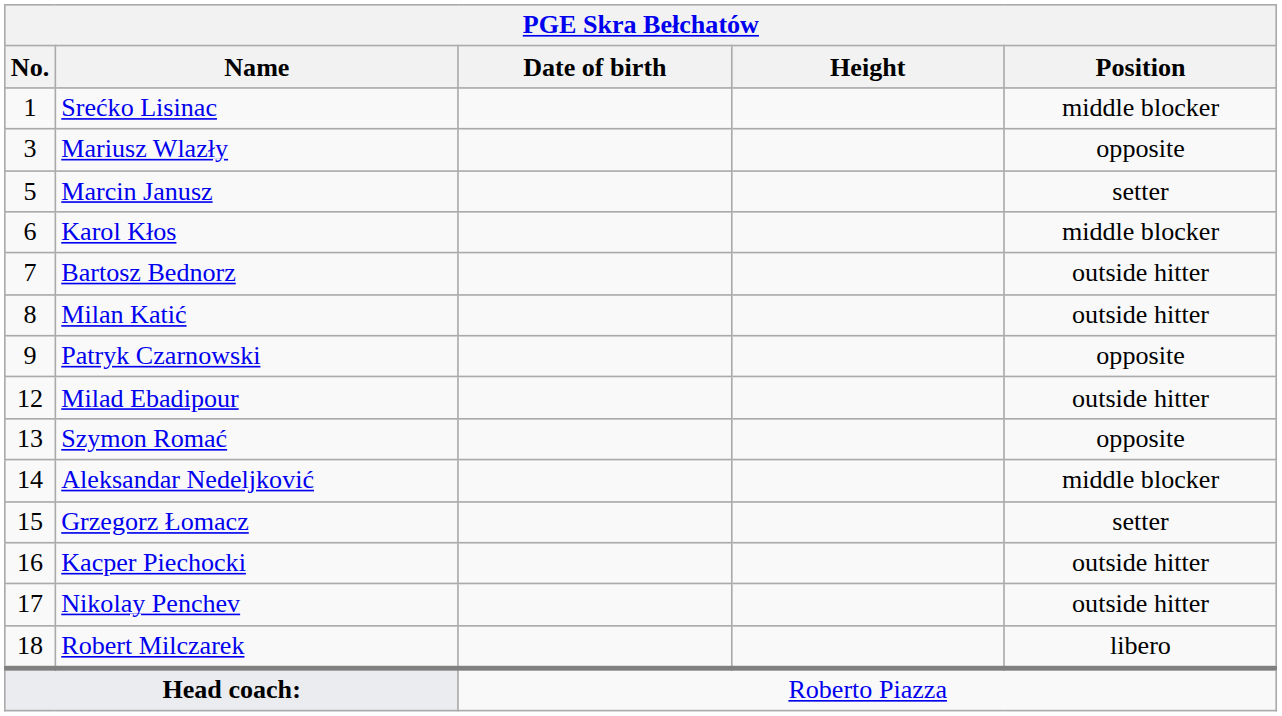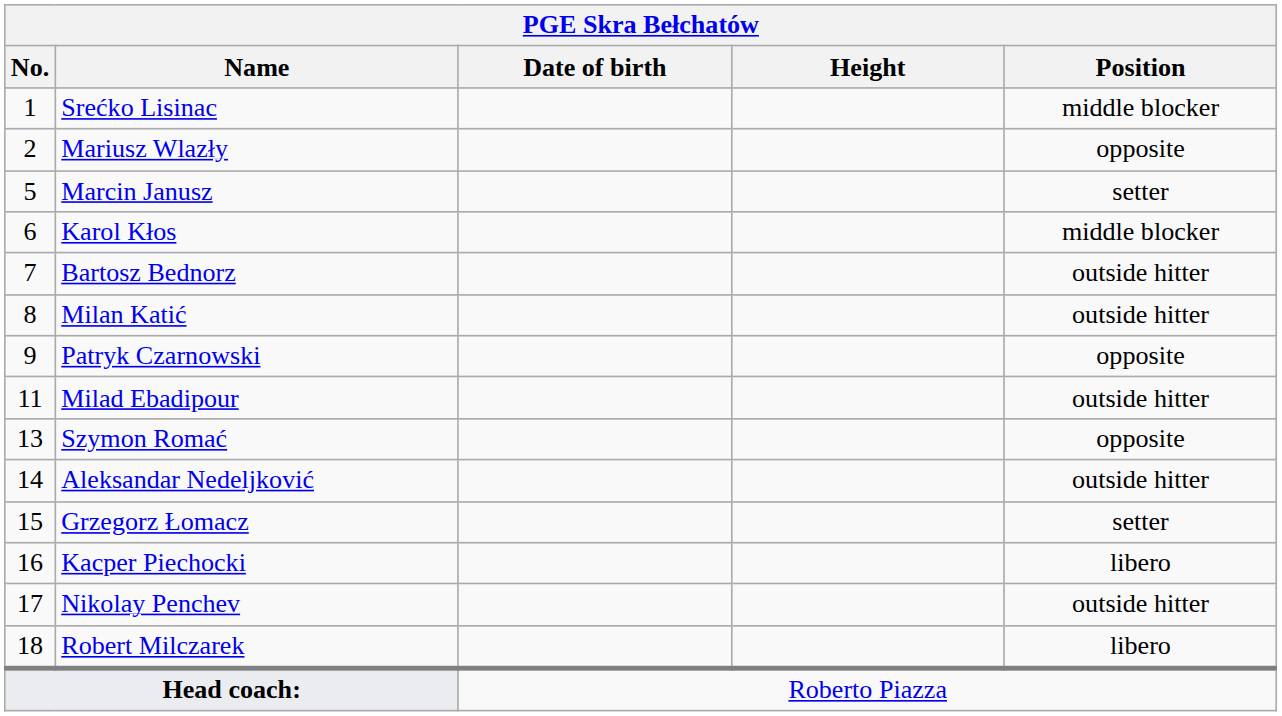Mariusz Wlazły | No.: 3 -> 2
Milad Ebadipour | No.: 12 -> 11
Aleksandar Nedeljković | Position: middle blocker -> outside hitter
Kacper Piechocki | Position: outside hitter -> libero
